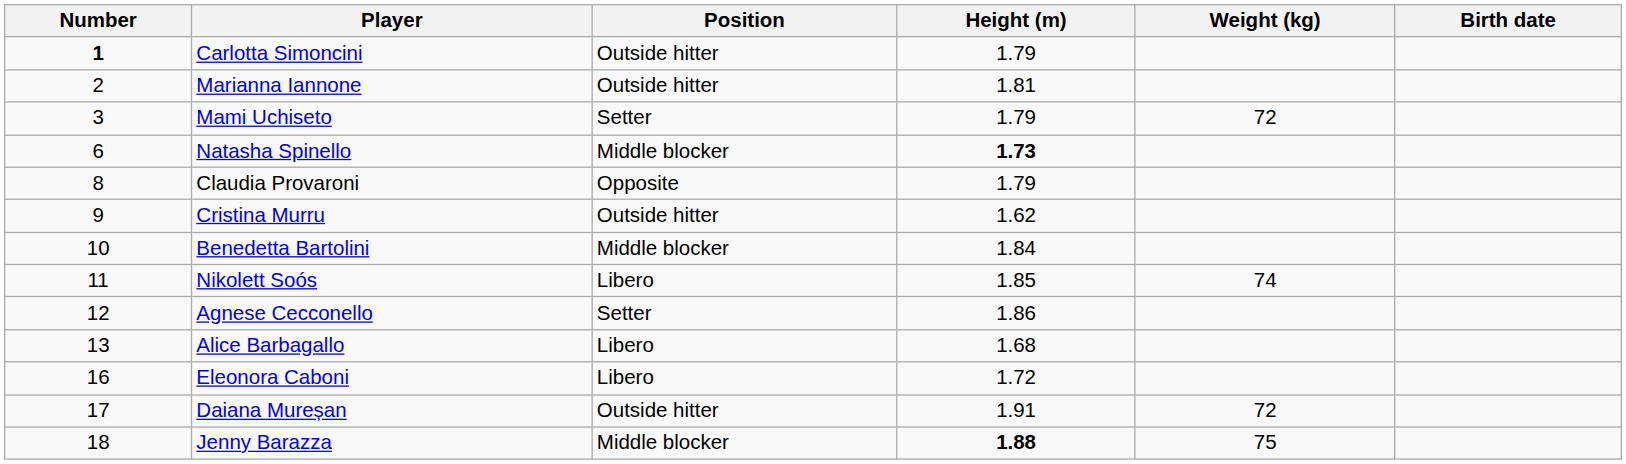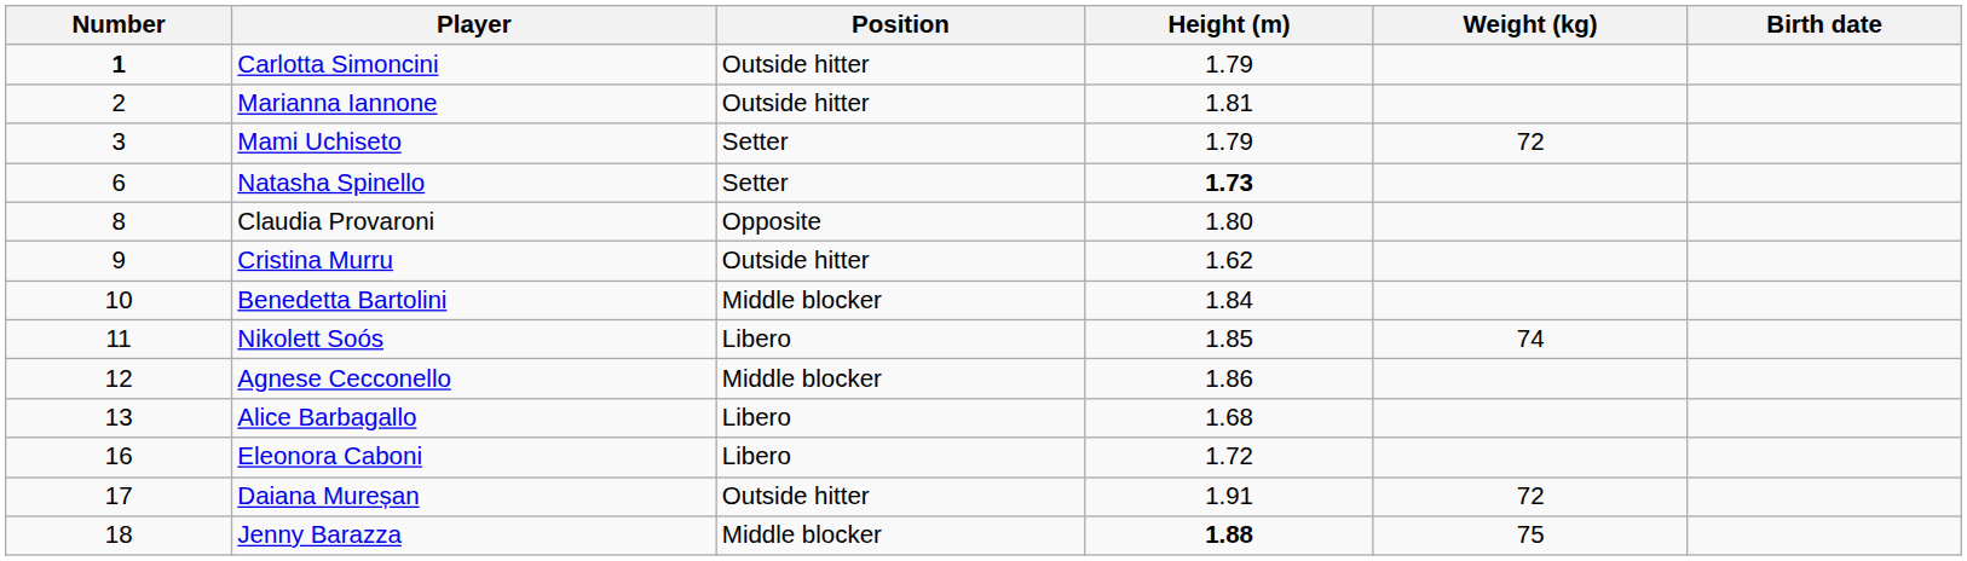Natasha Spinello | Position: Middle blocker -> Setter
Claudia Provaroni | Height (m): 1.79 -> 1.80
Agnese Cecconello | Position: Setter -> Middle blocker
